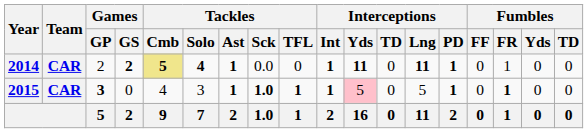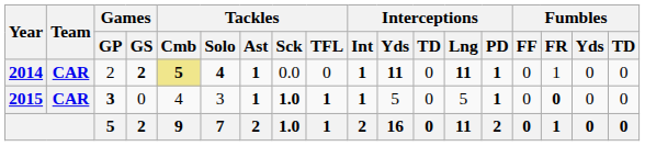2015 | Interceptions / Yds: pink background -> no background
2015 | Fumbles / FR: 1 -> 0
